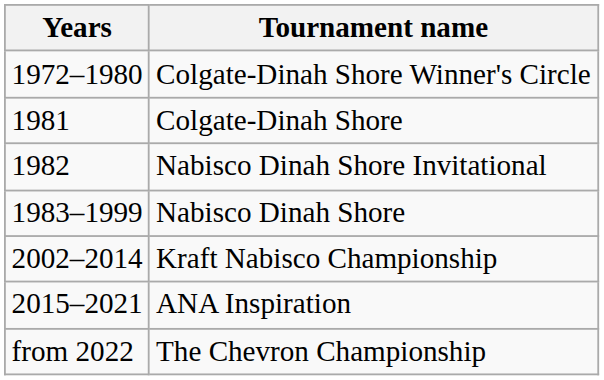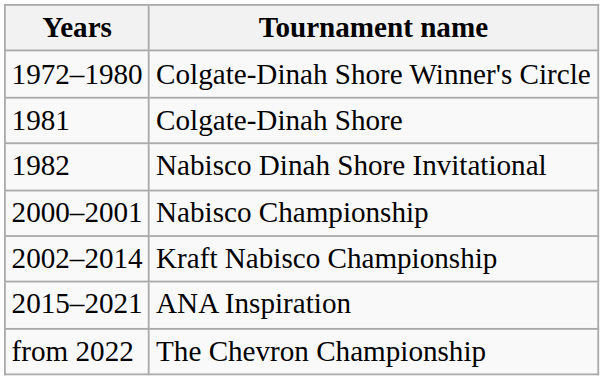- row: 1983–1999 | Nabisco Dinah Shore
+ row: 2000–2001 | Nabisco Championship
